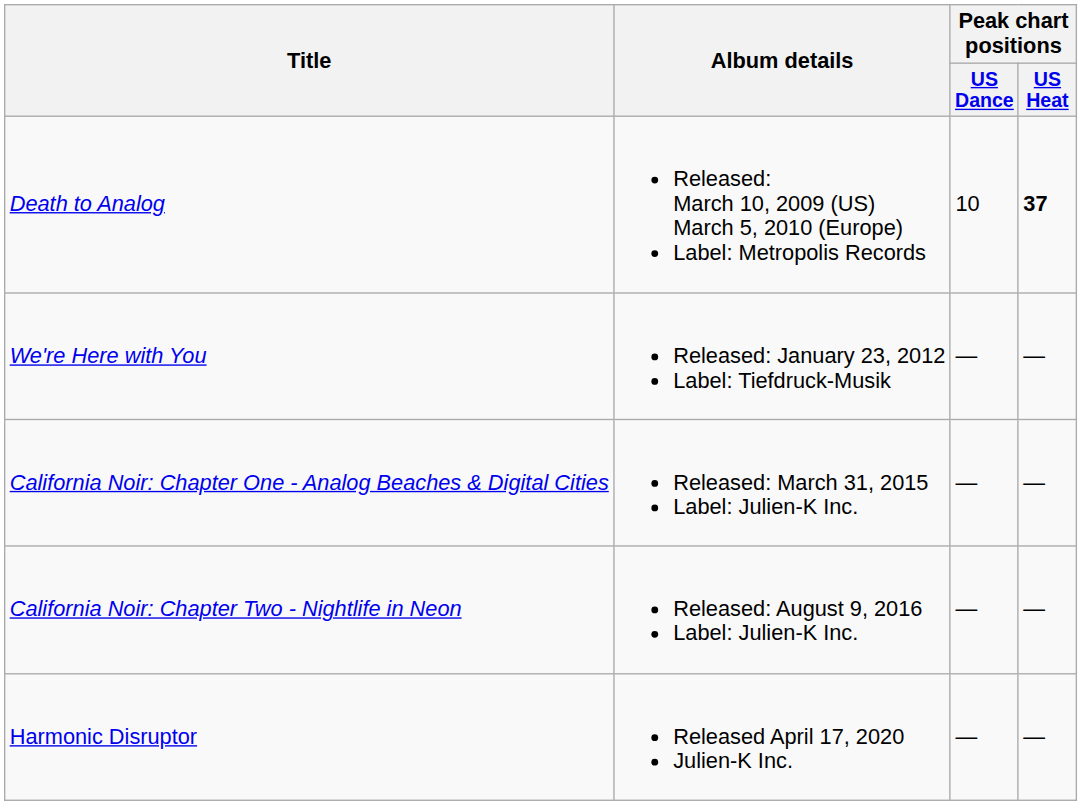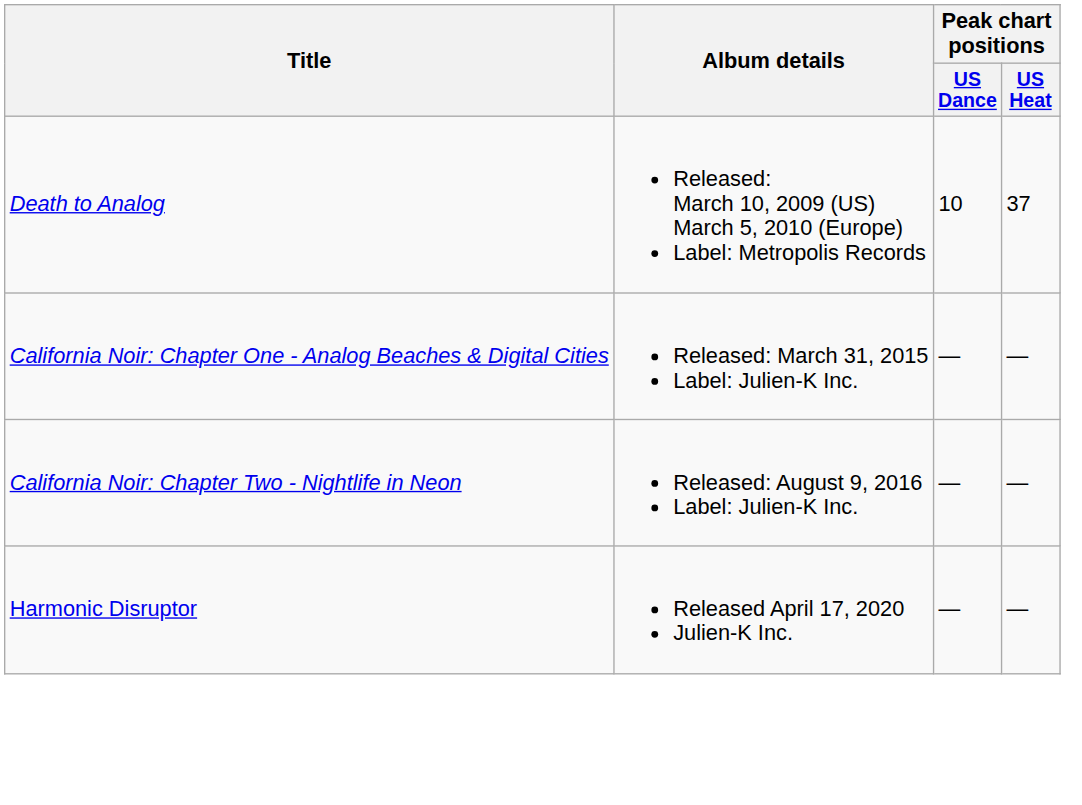Death to Analog | Peak chart positions / US Heat: bold -> normal
- row: We're Here with You | Released: January 23, 2012 Label: Tiefdruck-Musik | — | —
